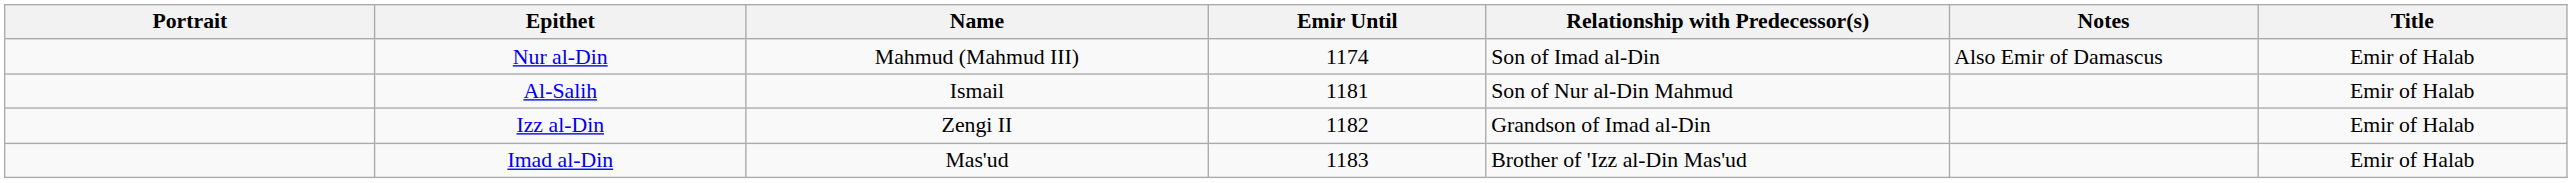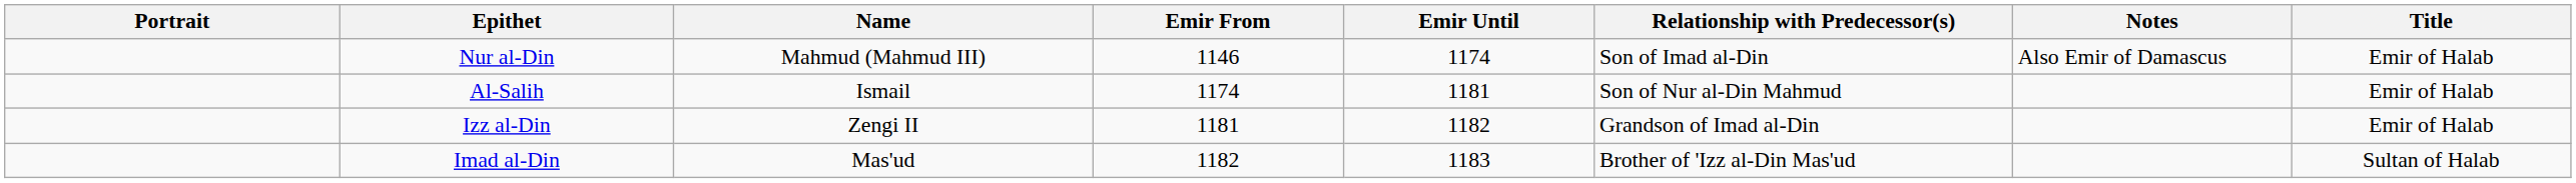+ column: Emir From | 1146 | 1174 | 1181 | 1182
Imad al-Din | Title: Emir of Halab -> Sultan of Halab
